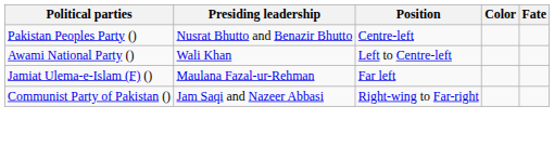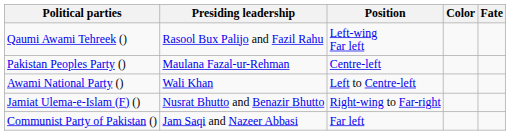+ row: Qaumi Awami Tehreek () | Rasool Bux Palijo and Fazil Rahu | Left-wing Far left
Pakistan Peoples Party () | Presiding leadership: Nusrat Bhutto and Benazir Bhutto -> Maulana Fazal-ur-Rehman
Jamiat Ulema-e-Islam (F) () | Presiding leadership: Maulana Fazal-ur-Rehman -> Nusrat Bhutto and Benazir Bhutto
Jamiat Ulema-e-Islam (F) () | Position: Far left -> Right-wing to Far-right
Communist Party of Pakistan () | Position: Right-wing to Far-right -> Far left
